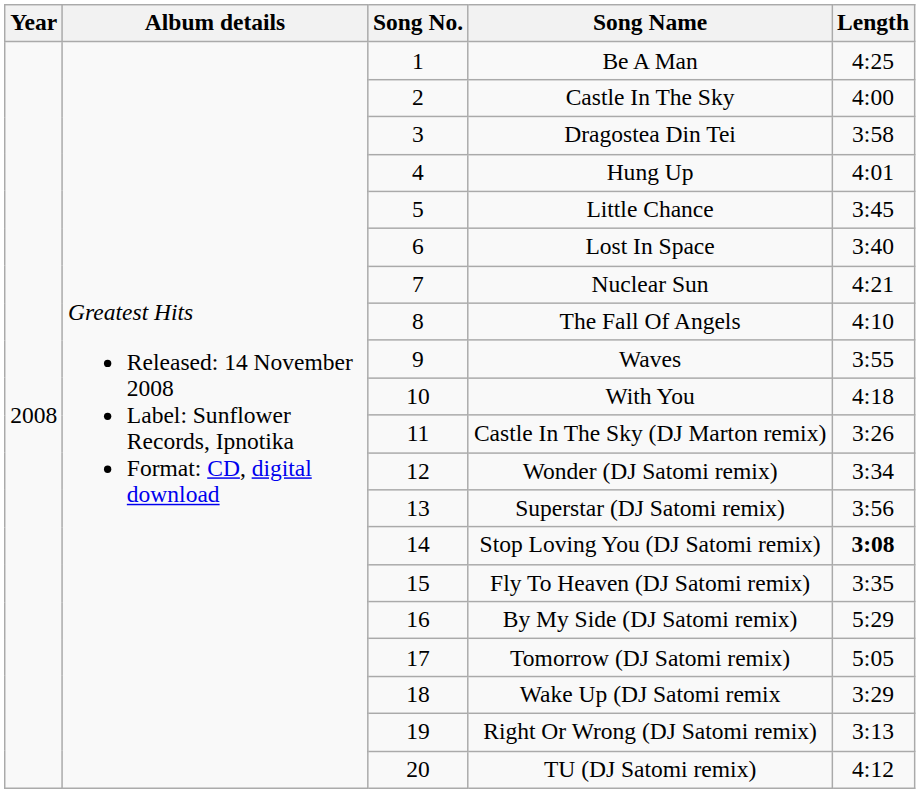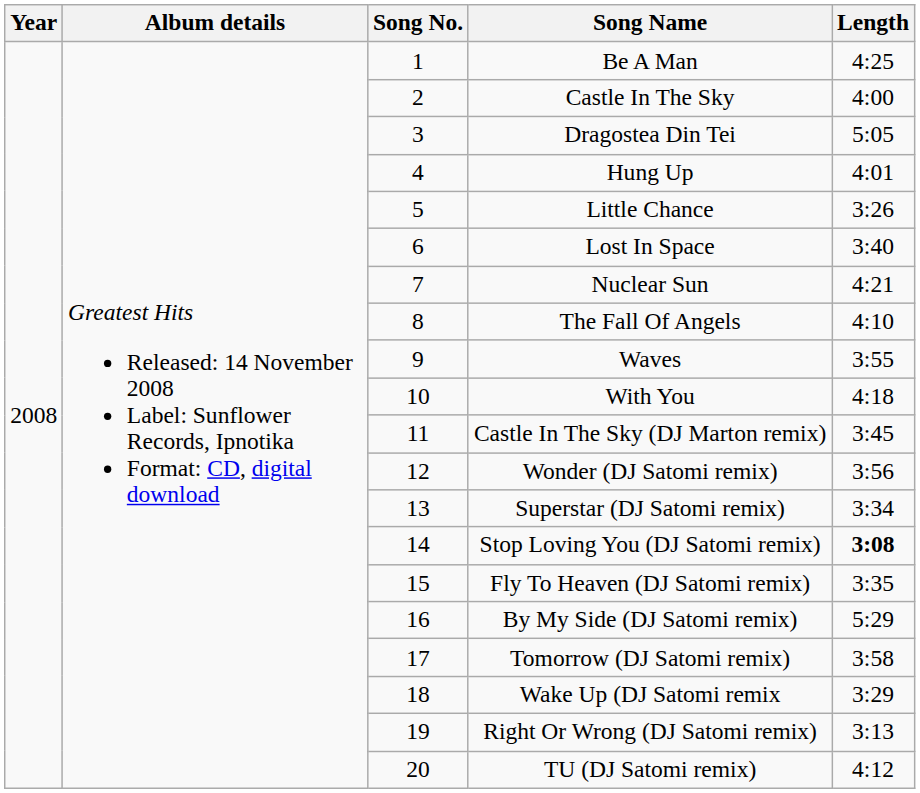Dragostea Din Tei | Length: 3:58 -> 5:05
Little Chance | Length: 3:45 -> 3:26
Castle In The Sky (DJ Marton remix) | Length: 3:26 -> 3:45
Wonder (DJ Satomi remix) | Length: 3:34 -> 3:56
Superstar (DJ Satomi remix) | Length: 3:56 -> 3:34
Tomorrow (DJ Satomi remix) | Length: 5:05 -> 3:58
